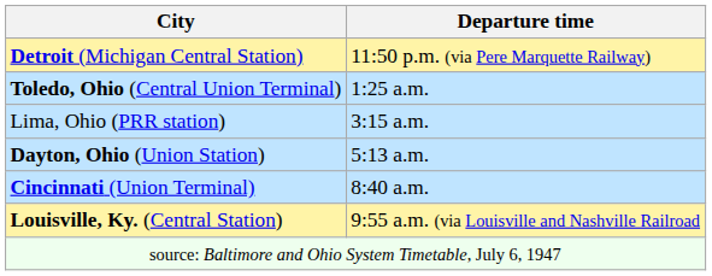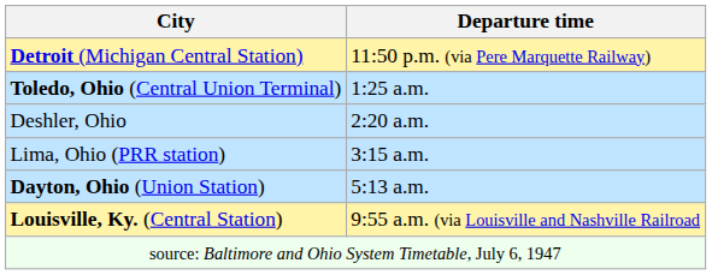+ row: Deshler, Ohio | 2:20 a.m.
- row: Cincinnati (Union Terminal) | 8:40 a.m.
